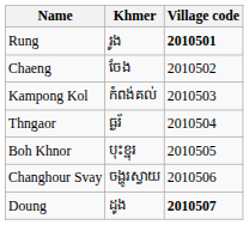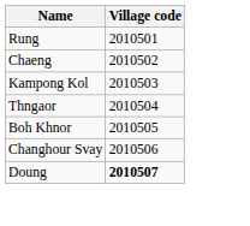- column: Khmer | រូង | ចែង | កំពង់គល់ | ធ្ងរ័ | បុះខ្នុរ | ចង្ហូរស្វាយ | ដូង
Rung | Village code: bold -> normal
